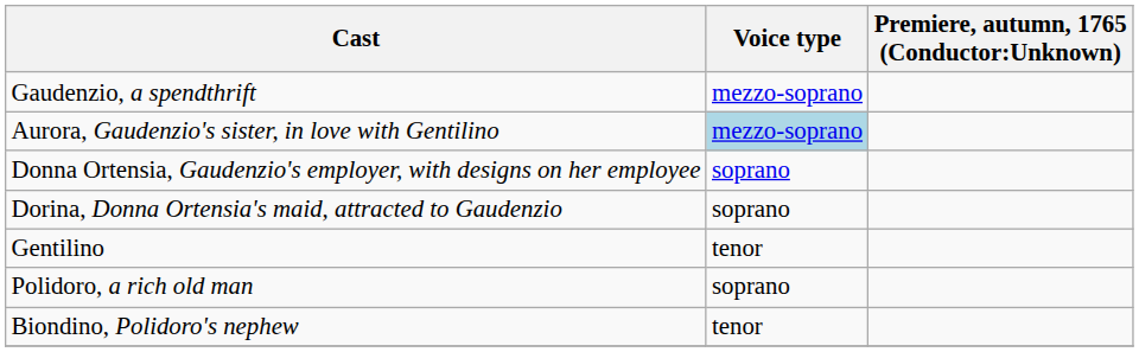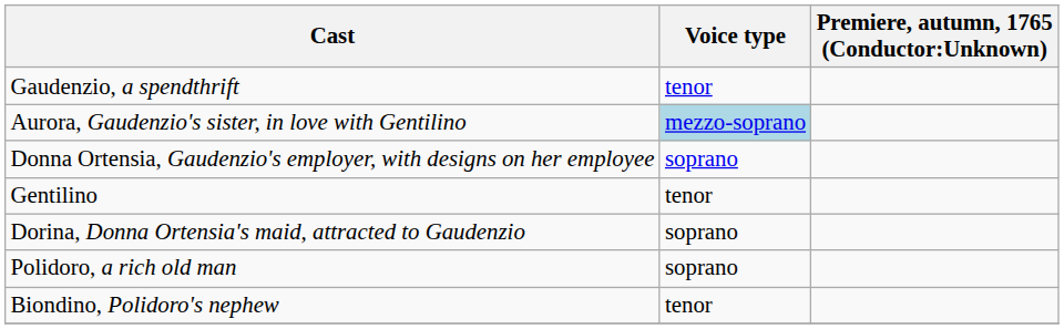Gaudenzio, a spendthrift | Voice type: mezzo-soprano -> tenor
rows swapped: Dorina, Donna Ortensia's maid, attracted to Gaudenzio <-> Gentilino
